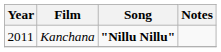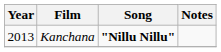Kanchana | Year: 2011 -> 2013
